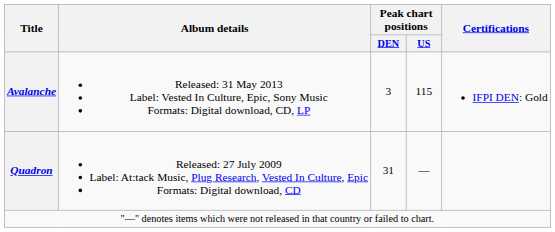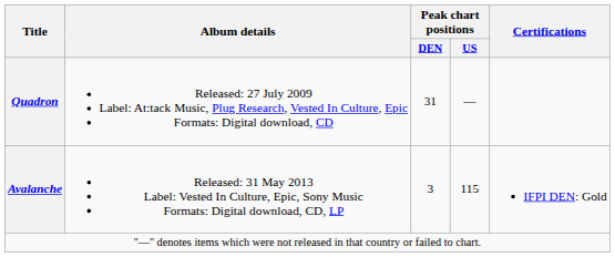rows swapped: Quadron <-> Avalanche
